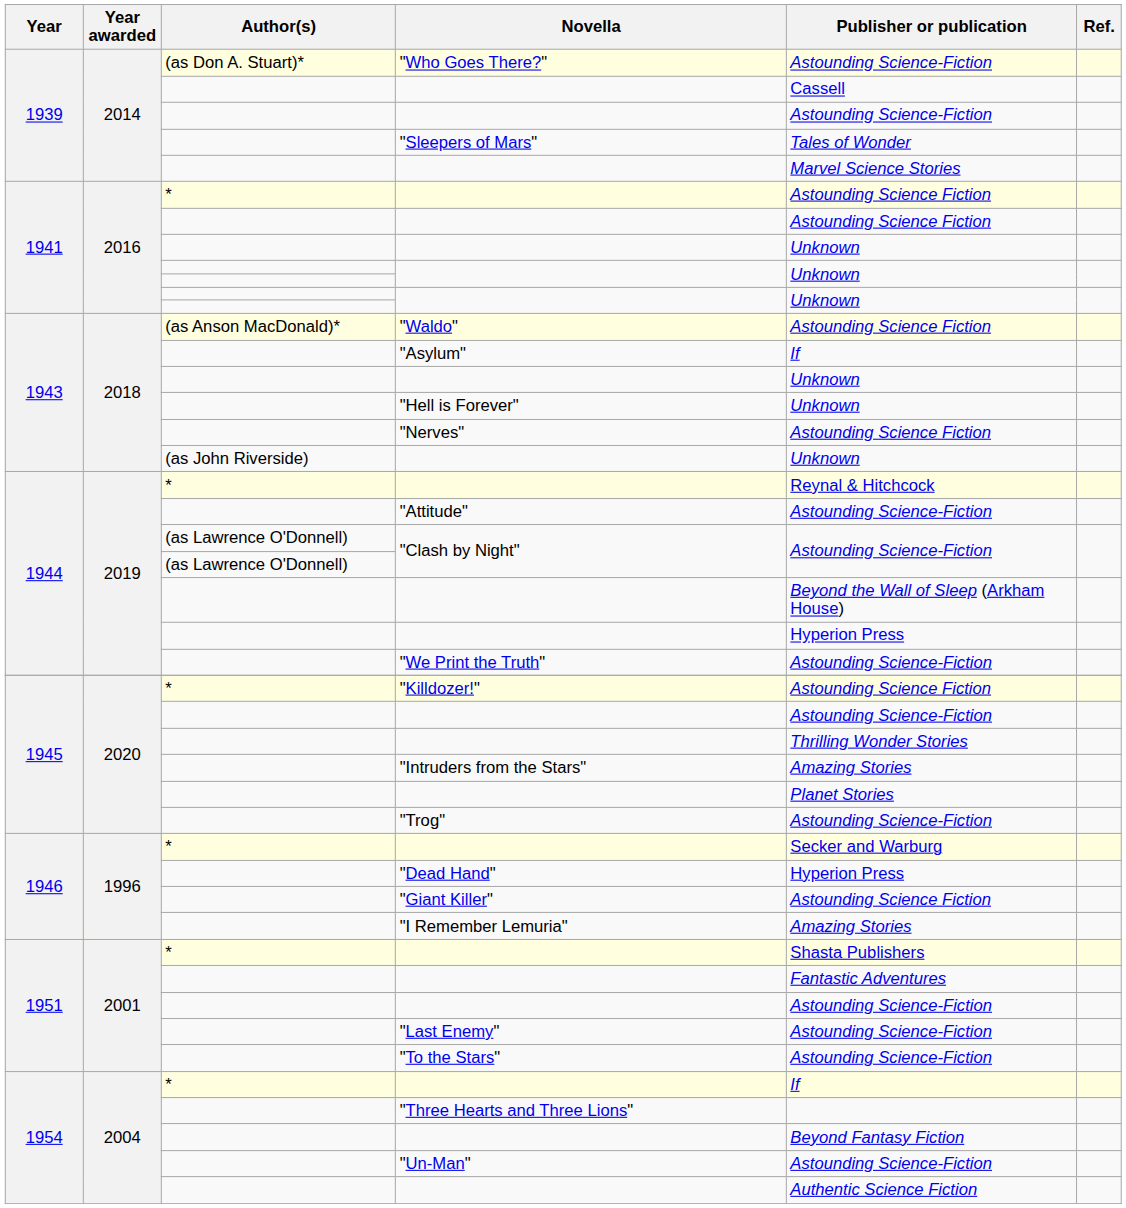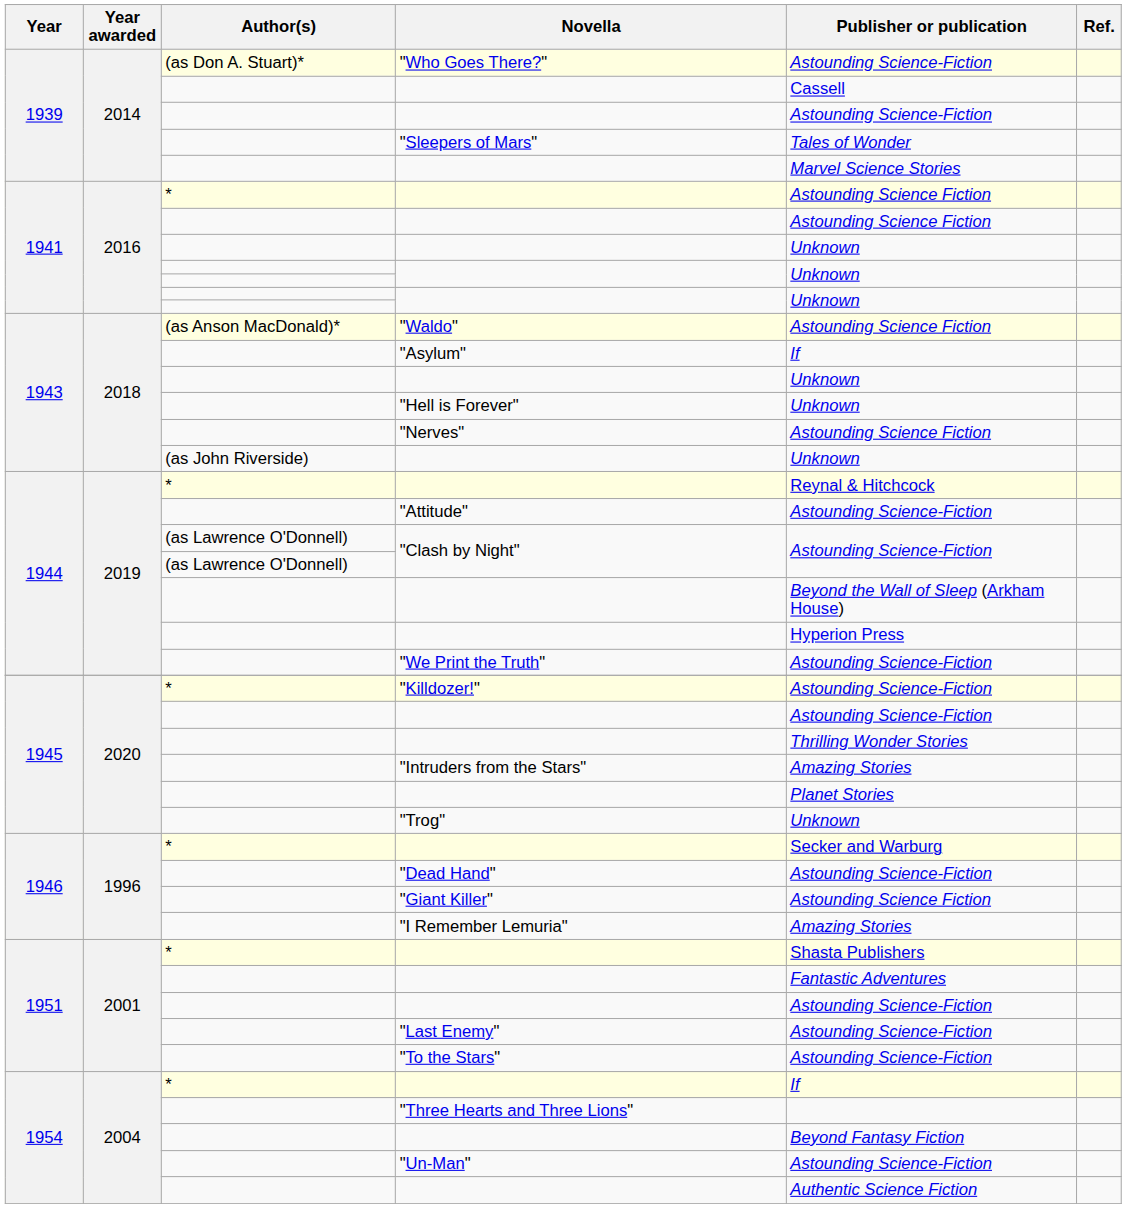"Killdozer!" | Publisher or publication: Astounding Science Fiction -> Astounding Science-Fiction
"Trog" | Publisher or publication: Astounding Science-Fiction -> Unknown
"Dead Hand" | Publisher or publication: Hyperion Press -> Astounding Science-Fiction
